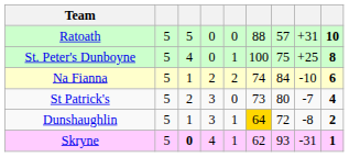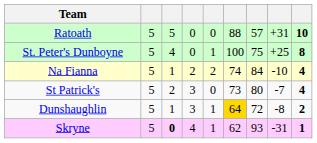Na Fianna | column 9: 6 -> 4
